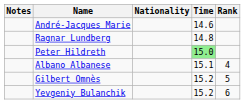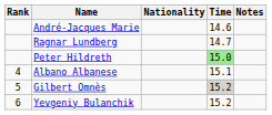columns swapped: Rank <-> Notes
Ragnar Lundberg | Time: 14.8 -> 14.7
Gilbert Omnès | Time: no background -> lightgrey background
